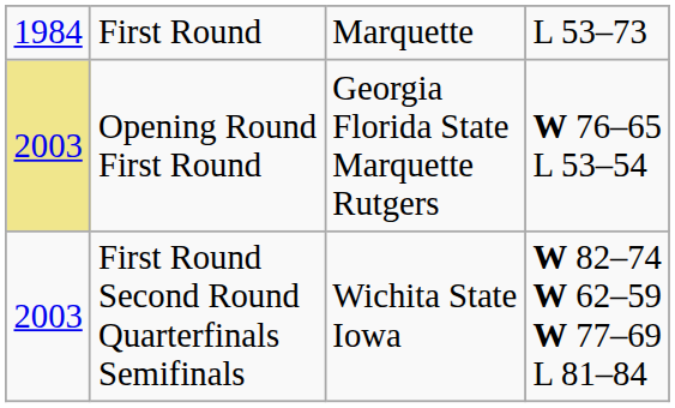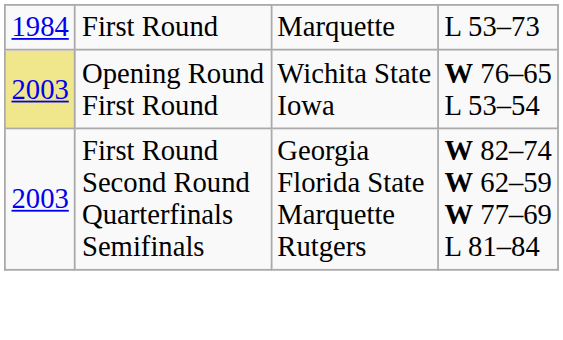Opening Round First Round | column 3: Georgia Florida State Marquette Rutgers -> Wichita State Iowa
First Round Second Round Quarterfinals Semifinals | column 3: Wichita State Iowa -> Georgia Florida State Marquette Rutgers
